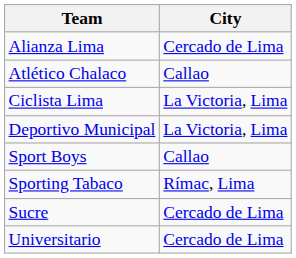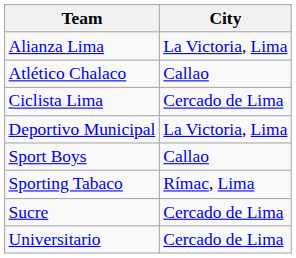Alianza Lima | City: Cercado de Lima -> La Victoria, Lima
Ciclista Lima | City: La Victoria, Lima -> Cercado de Lima
